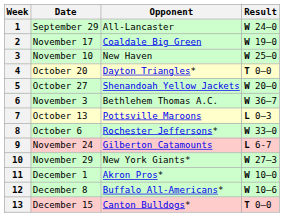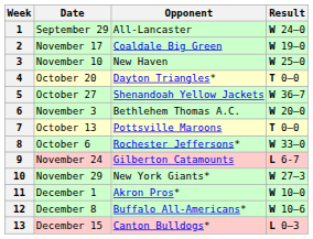5 | Result: W 20–0 -> W 36–7
6 | Result: W 36–7 -> W 20–0
7 | Result: L 0–3 -> T 0–0
13 | Result: T 0–0 -> L 0–3
